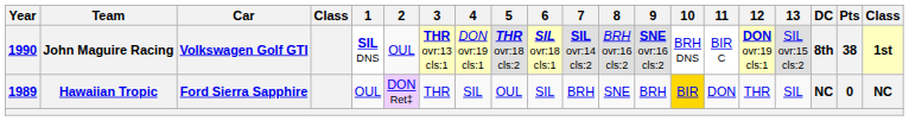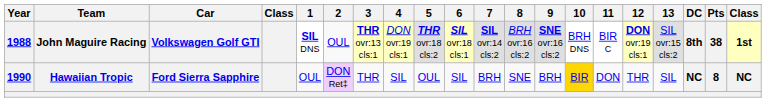John Maguire Racing | Year: 1990 -> 1988
Hawaiian Tropic | Year: 1989 -> 1990
Hawaiian Tropic | Pts: 0 -> 8
